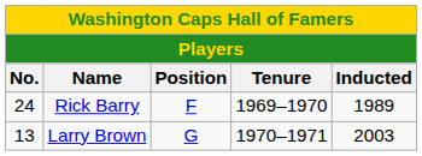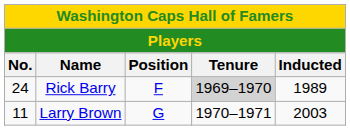Rick Barry | Tenure: no background -> lightgrey background
Larry Brown | No.: 13 -> 11
